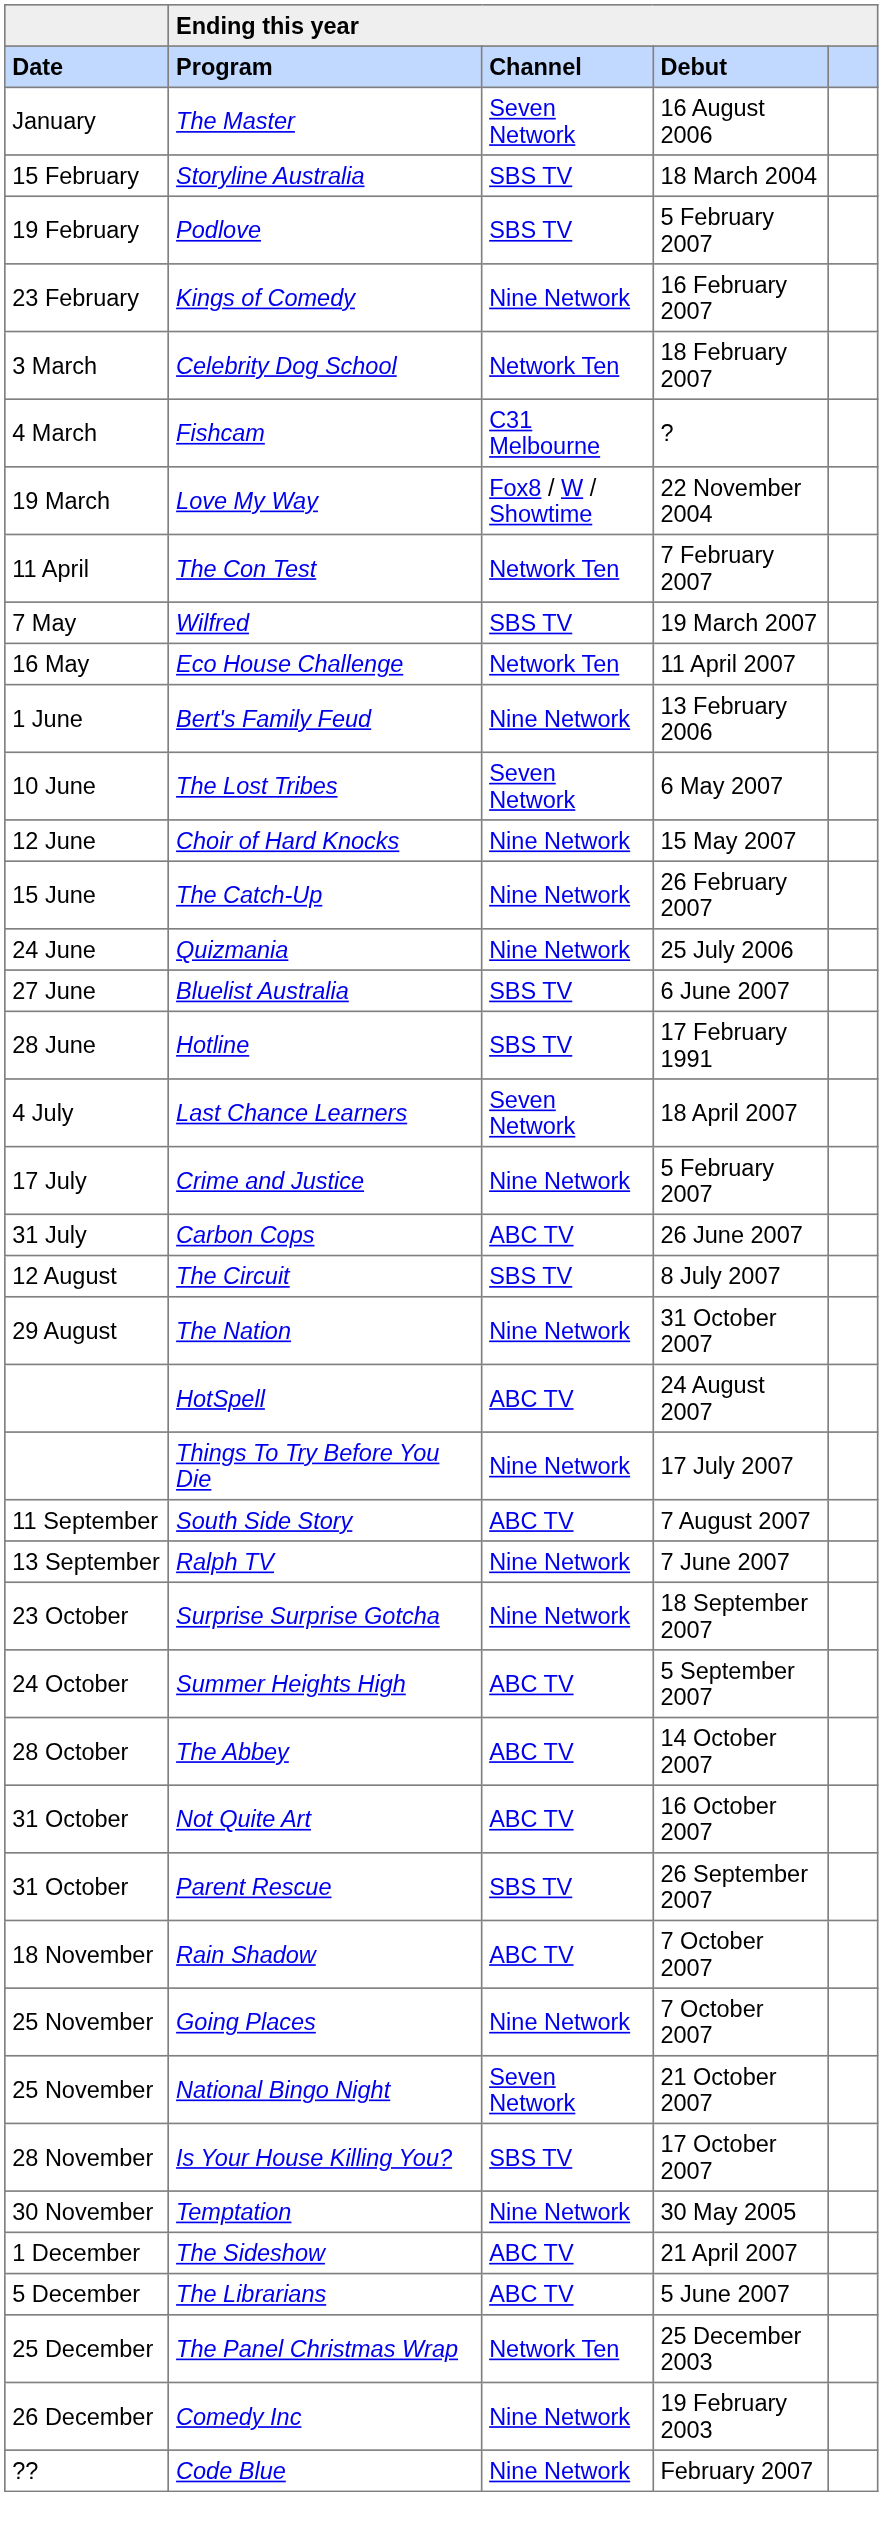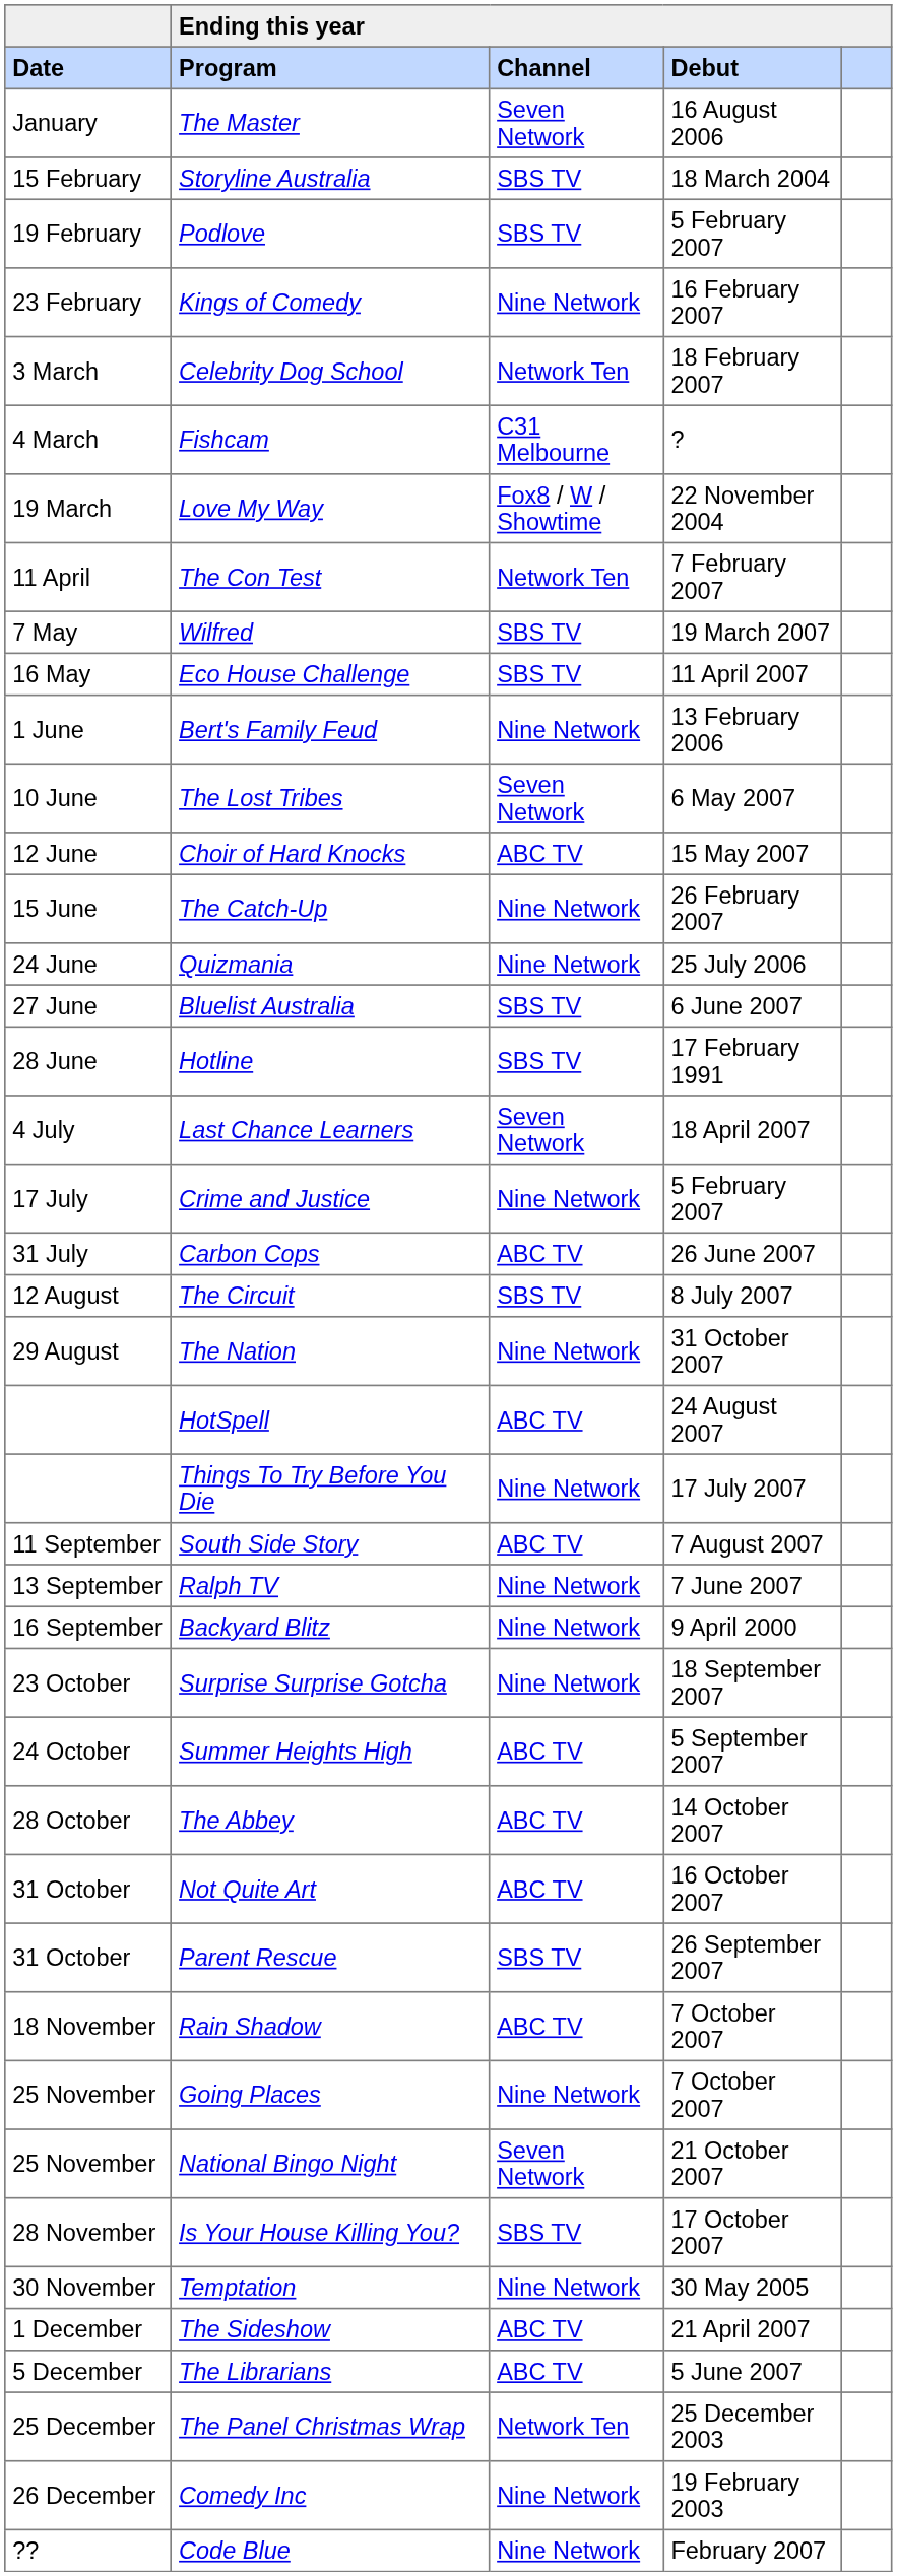Eco House Challenge | Ending this year / Channel: Network Ten -> SBS TV
Choir of Hard Knocks | Ending this year / Channel: Nine Network -> ABC TV
+ row: 16 September | Backyard Blitz | Nine Network | 9 April 2000
